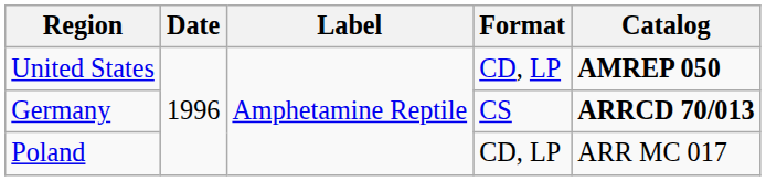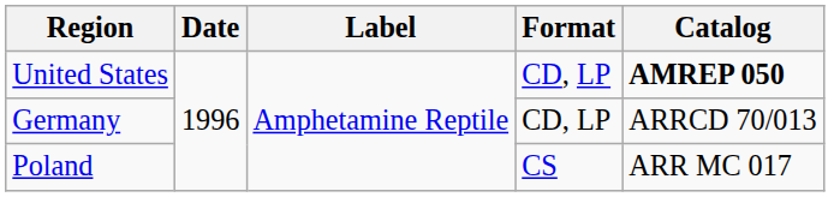Germany | Format: CS -> CD, LP
Germany | Catalog: bold -> normal
Poland | Format: CD, LP -> CS
